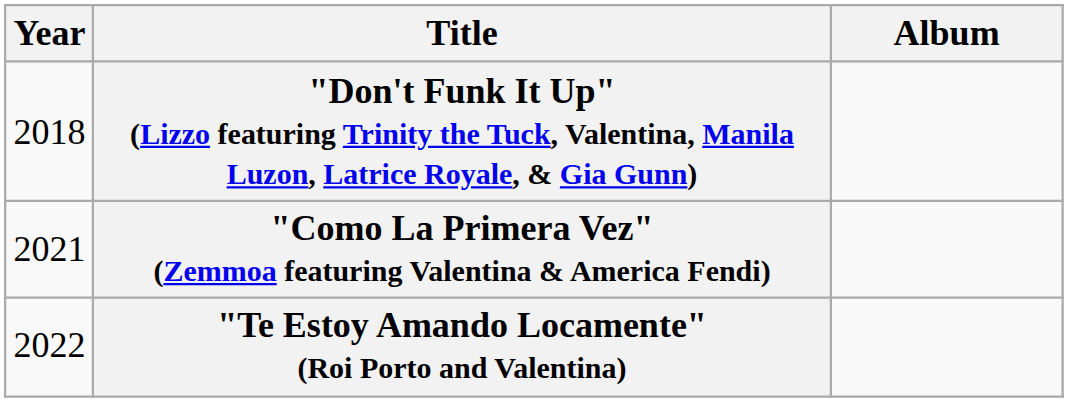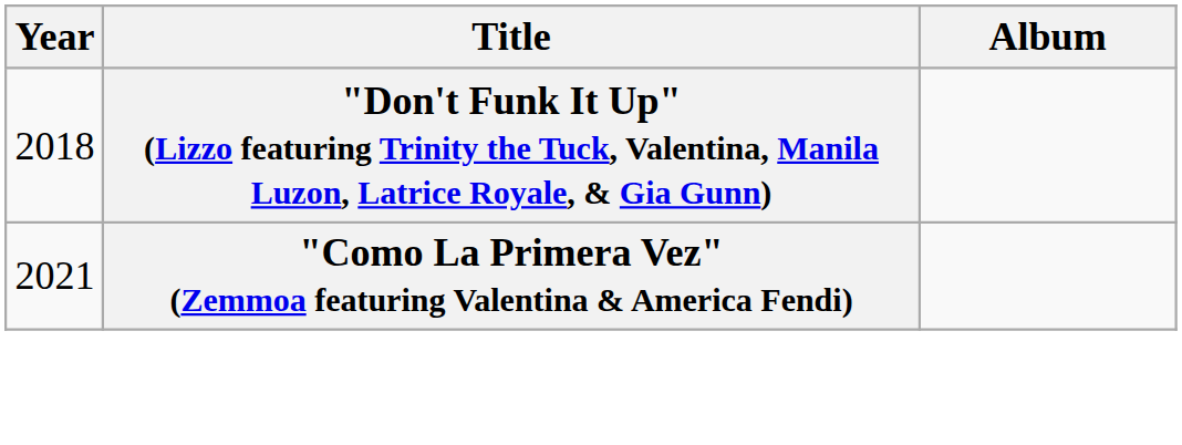- row: 2022 | "Te Estoy Amando Locamente" (Roi Porto and Valentina)
